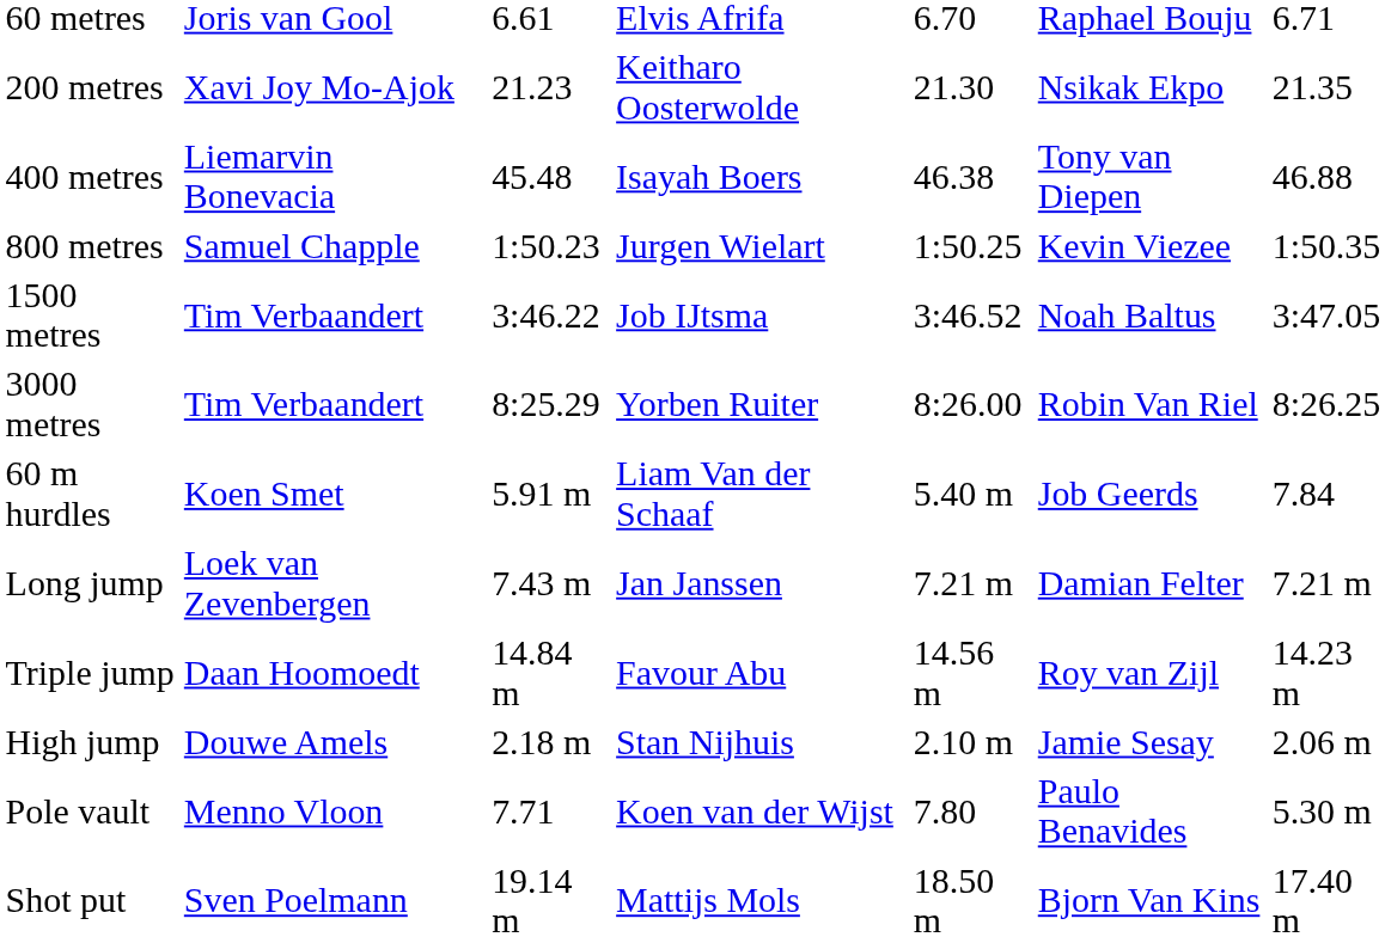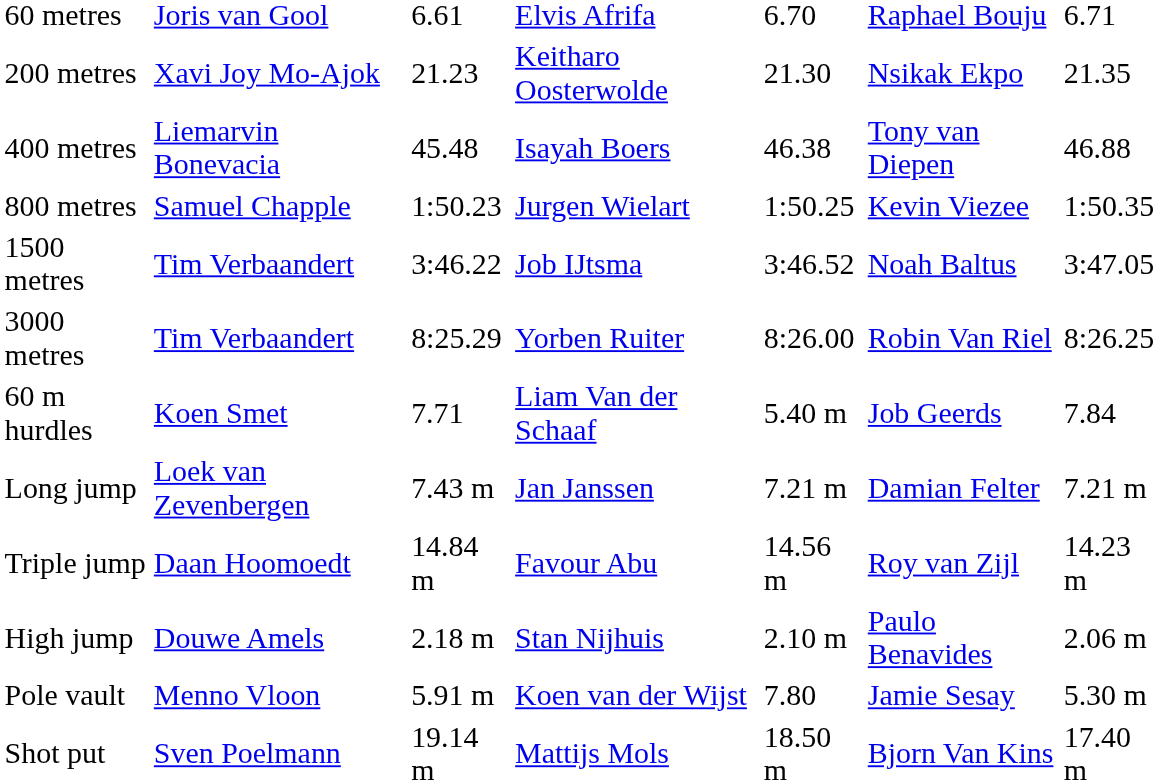60 m hurdles | column 3: 5.91 m -> 7.71
High jump | column 6: Jamie Sesay -> Paulo Benavides
Pole vault | column 3: 7.71 -> 5.91 m
Pole vault | column 6: Paulo Benavides -> Jamie Sesay
